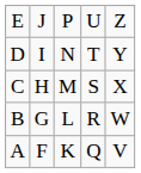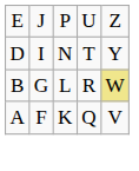- row: C | H | M | S | X
B | column 5: no background -> khaki background
